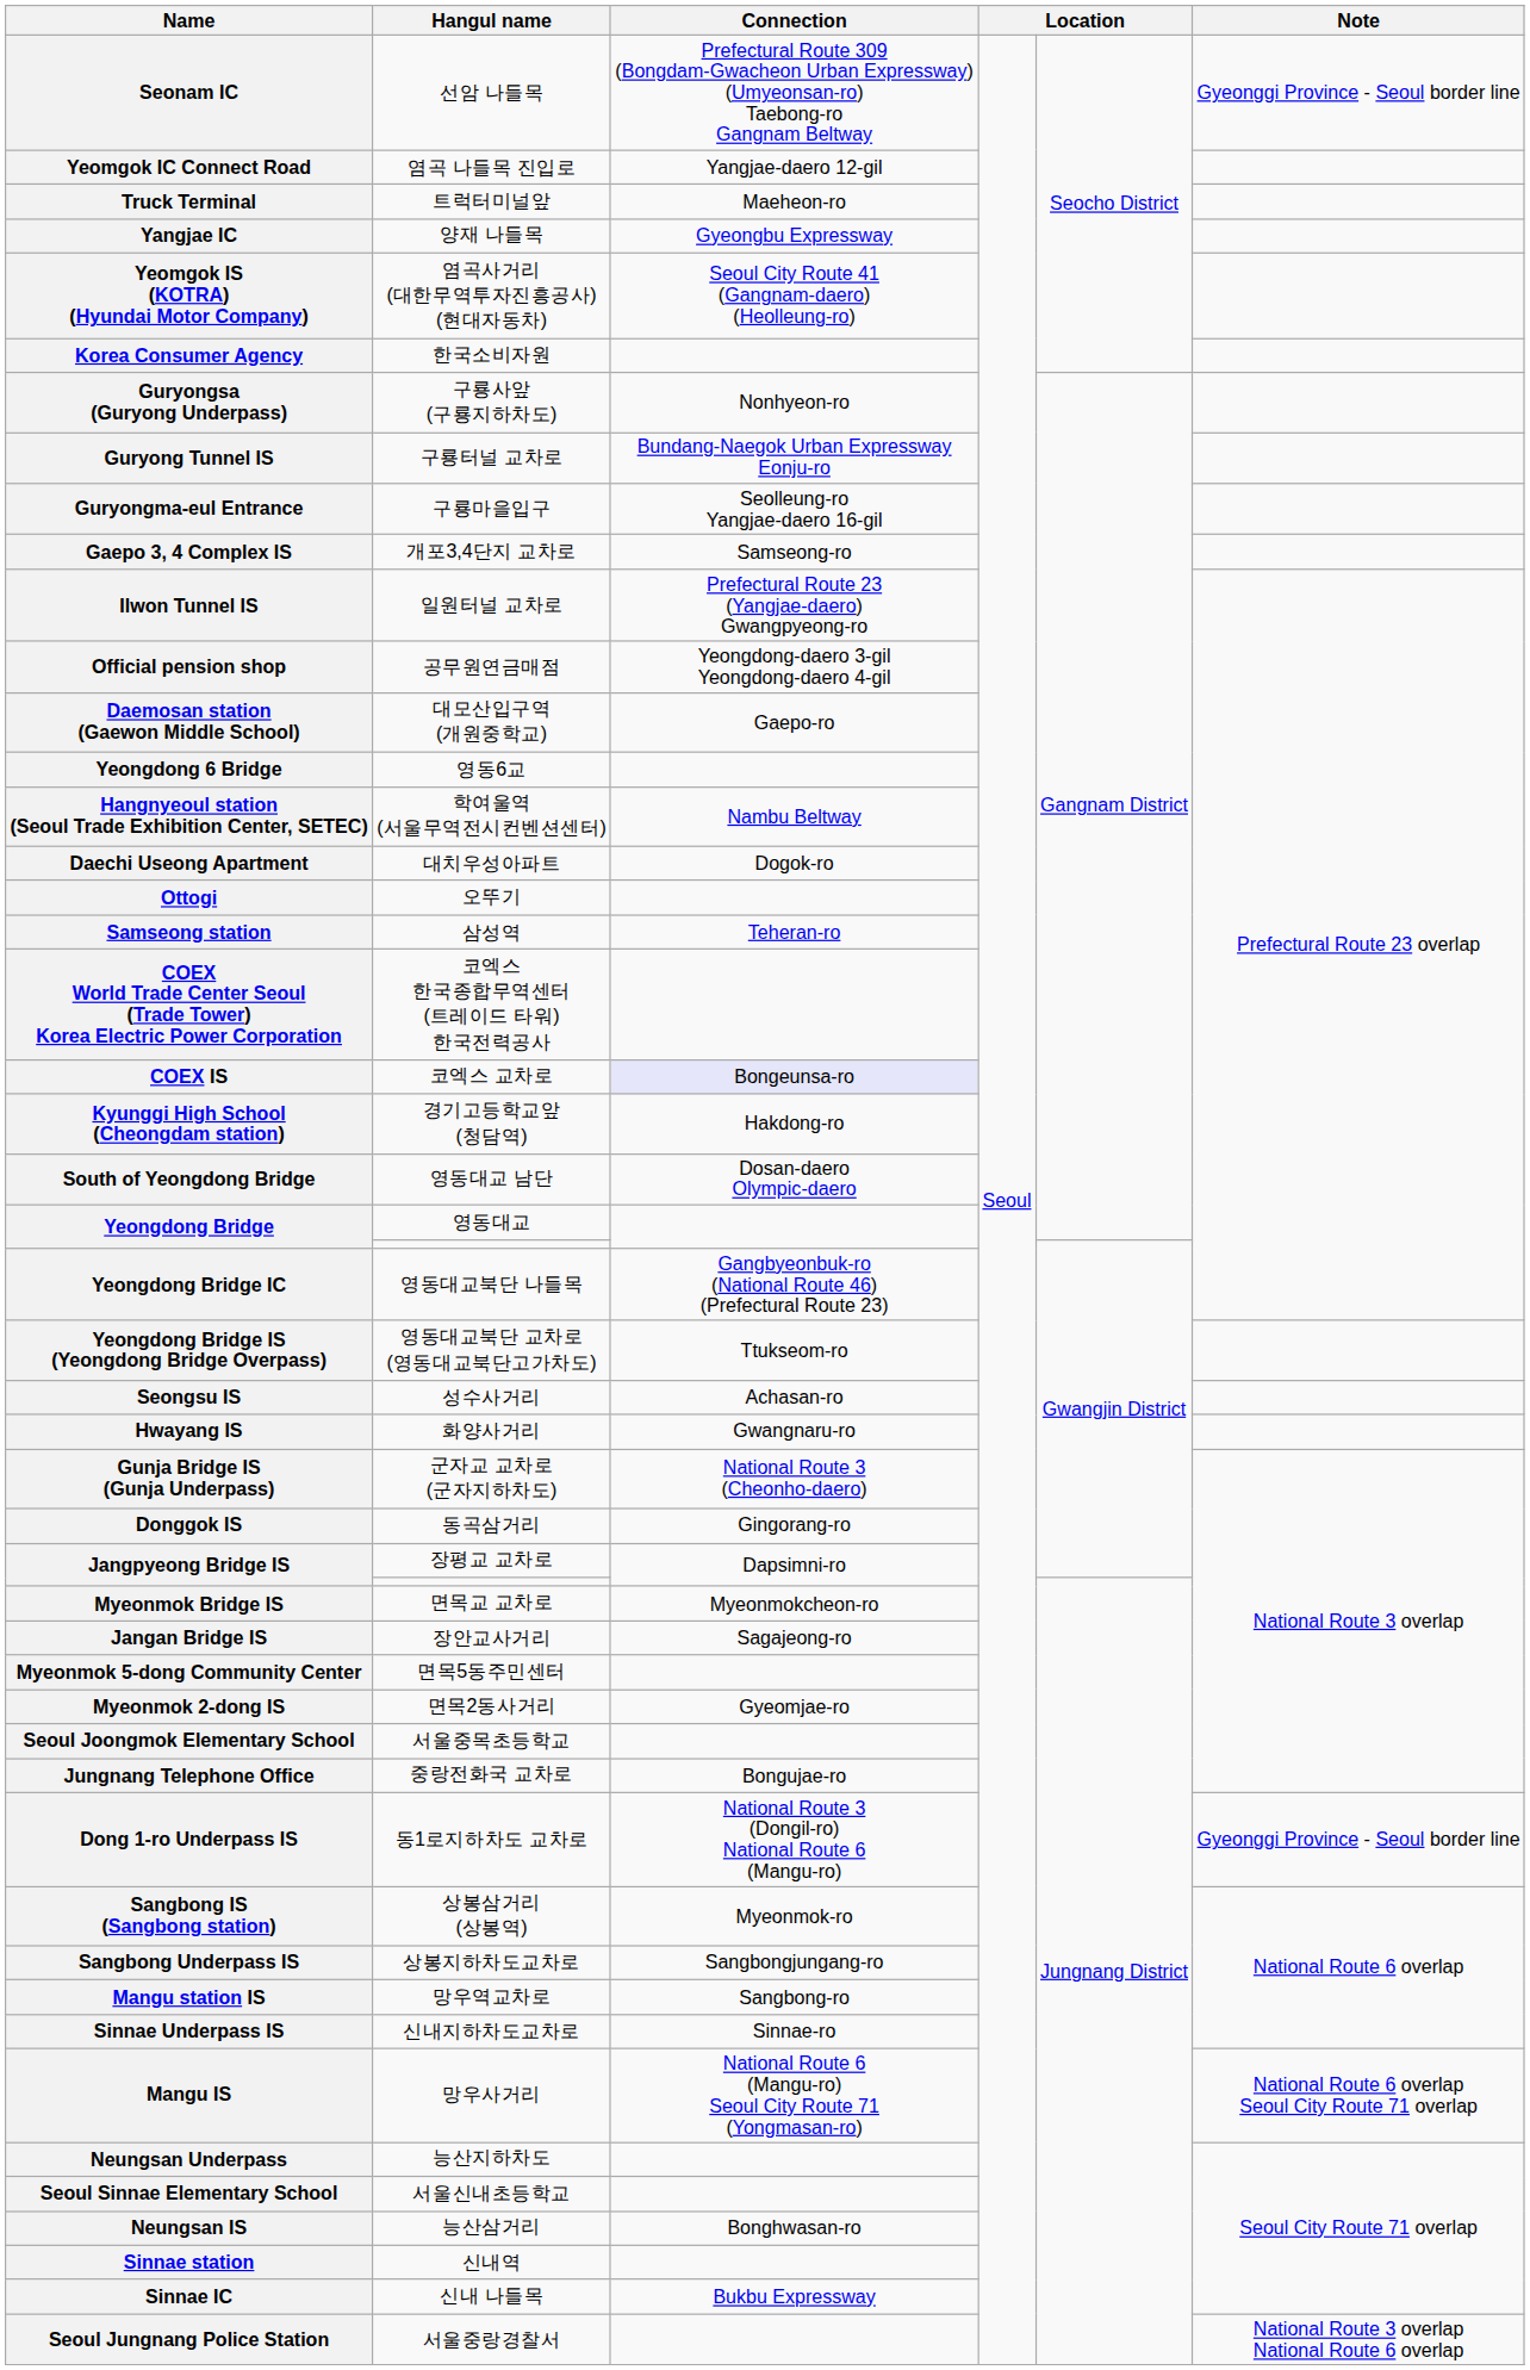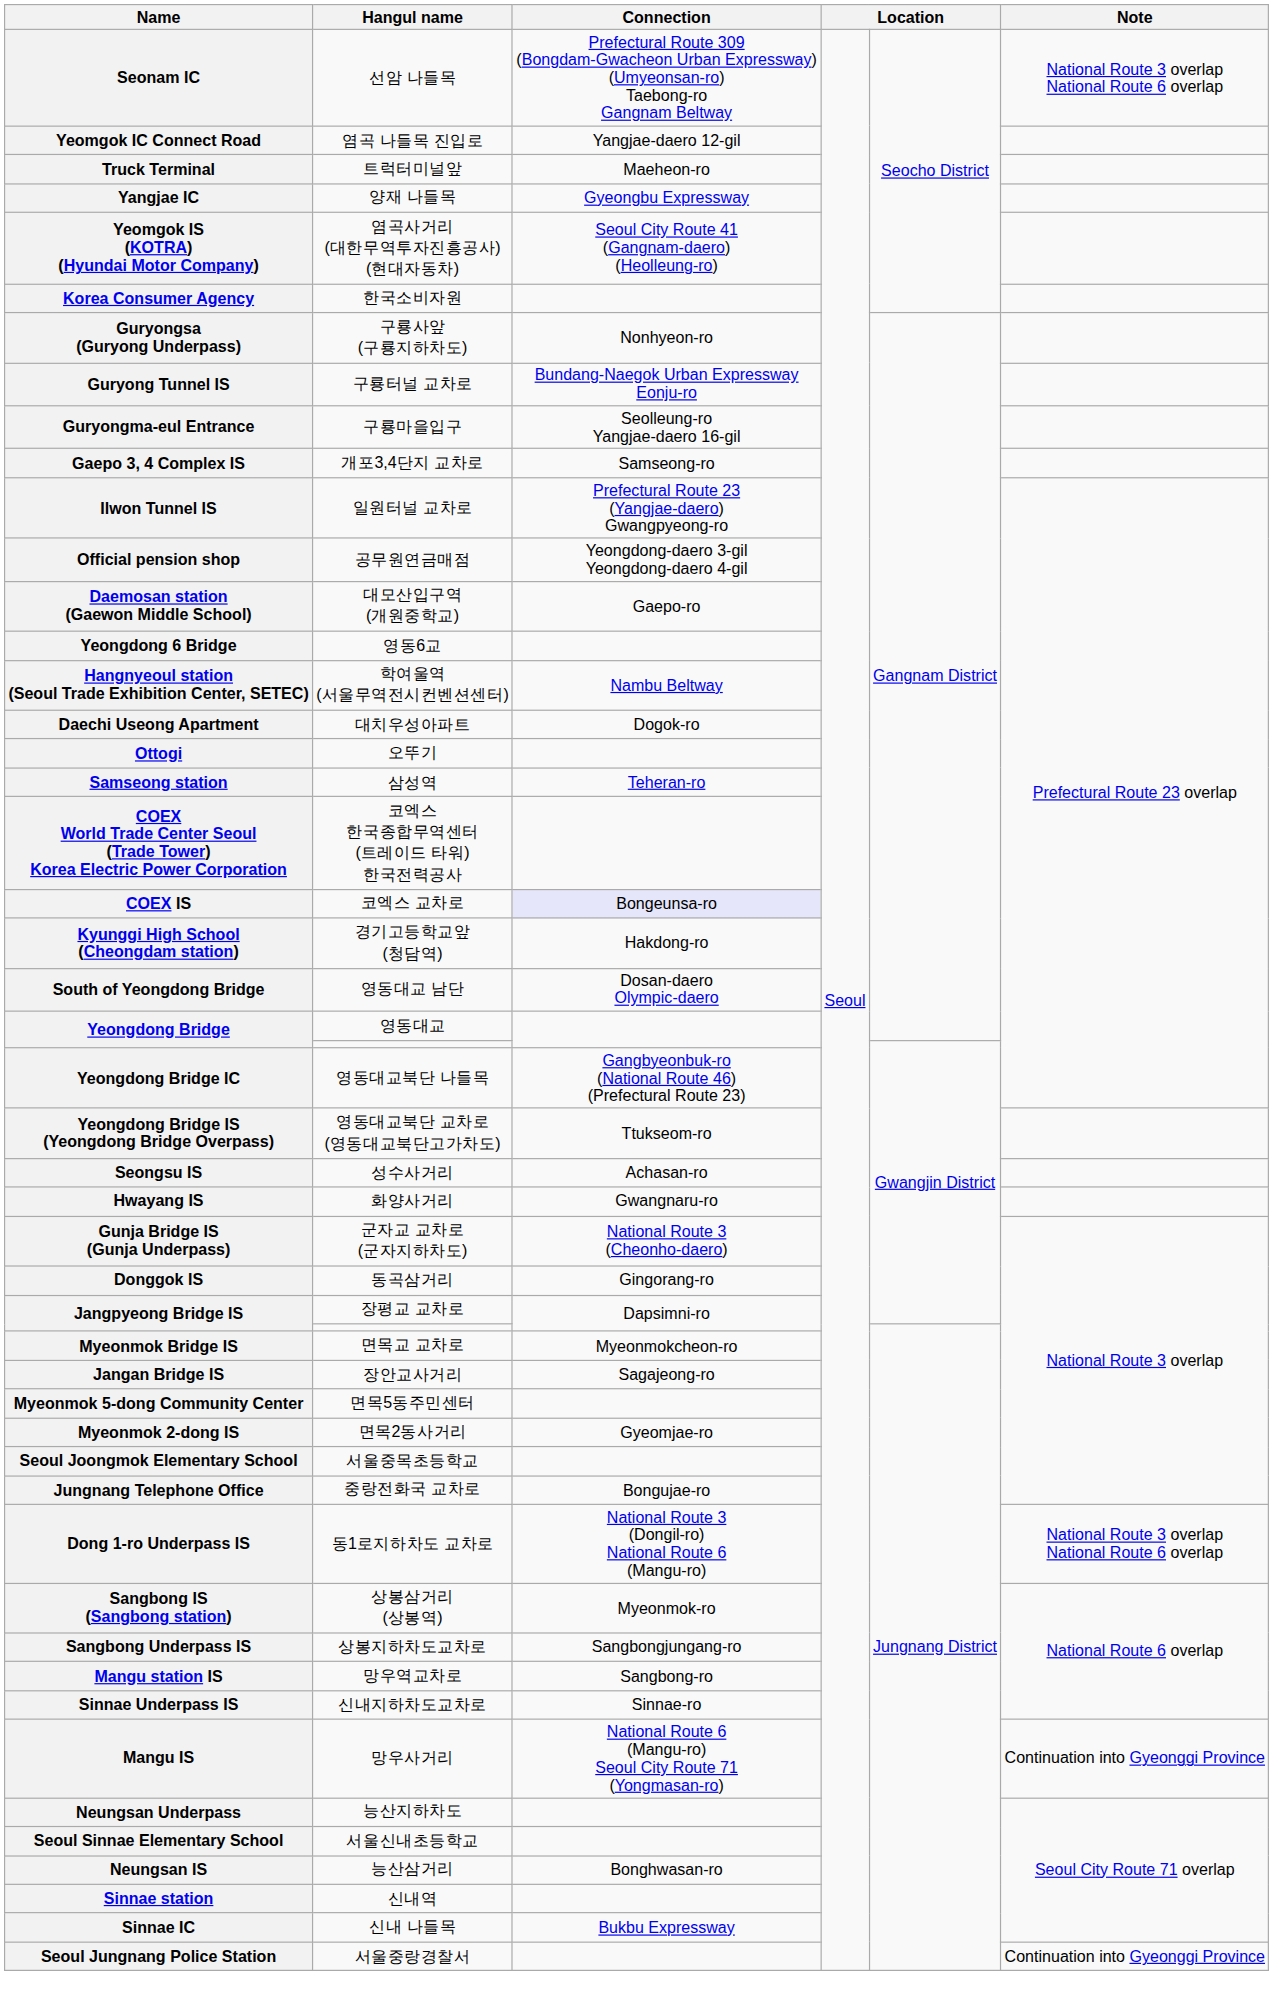선암 나들목 | Note: Gyeonggi Province - Seoul border line -> National Route 3 overlap National Route 6 overlap
동1로지하차도 교차로 | Note: Gyeonggi Province - Seoul border line -> National Route 3 overlap National Route 6 overlap
망우사거리 | Note: National Route 6 overlap Seoul City Route 71 overlap -> Continuation into Gyeonggi Province
서울중랑경찰서 | Note: National Route 3 overlap National Route 6 overlap -> Continuation into Gyeonggi Province
